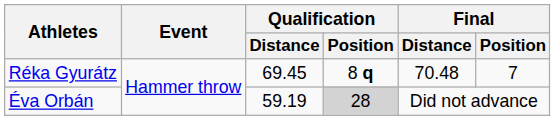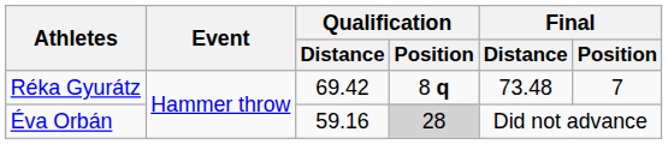Réka Gyurátz | Qualification / Distance: 69.45 -> 69.42
Réka Gyurátz | Final / Distance: 70.48 -> 73.48
Éva Orbán | Qualification / Distance: 59.19 -> 59.16
